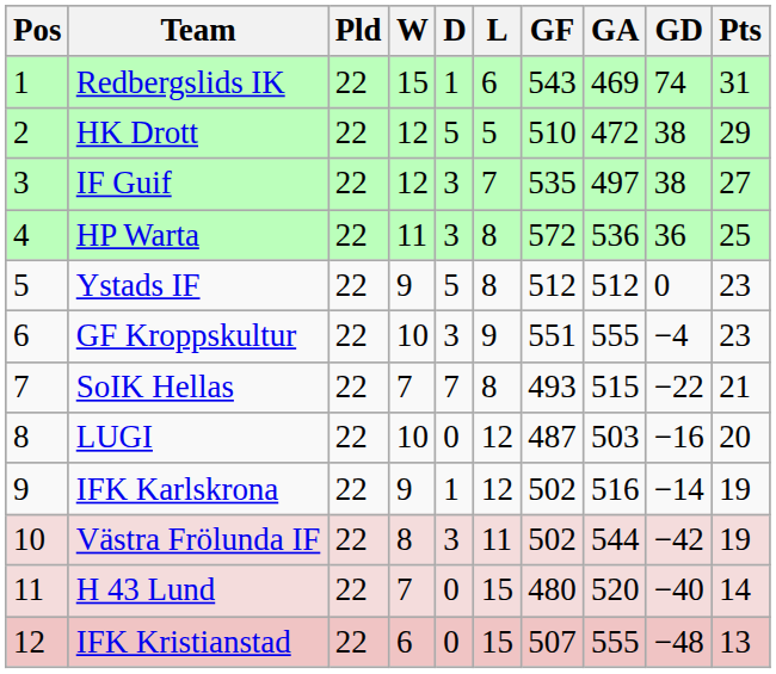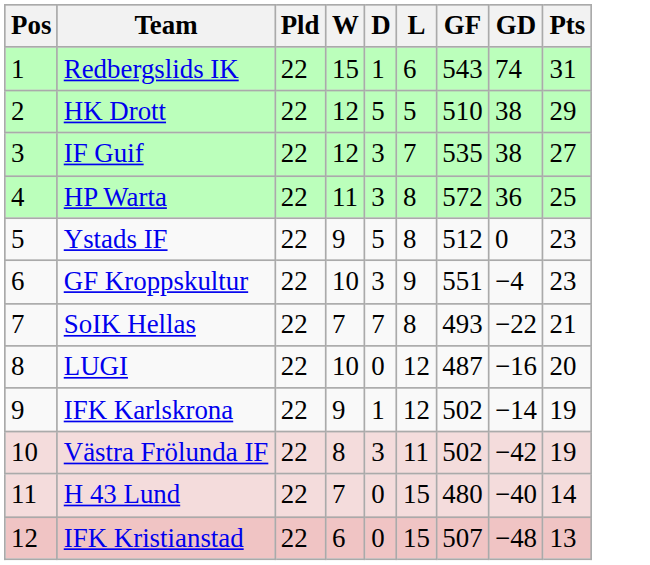- column: GA | 469 | 472 | 497 | 536 | 512 | 555 | 515 | 503 | 516 | 544 | 520 | 555
